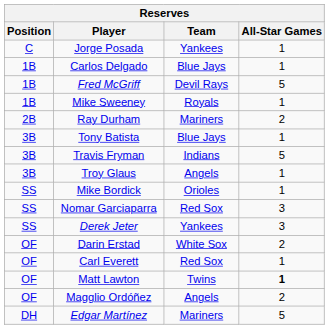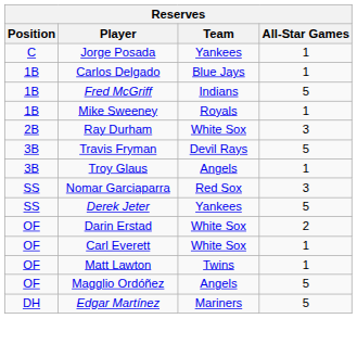Fred McGriff | Team: Devil Rays -> Indians
Ray Durham | Team: Mariners -> White Sox
Ray Durham | All-Star Games: 2 -> 3
- row: 3B | Tony Batista | Blue Jays | 1
Travis Fryman | Team: Indians -> Devil Rays
- row: SS | Mike Bordick | Orioles | 1
Derek Jeter | All-Star Games: 3 -> 5
Carl Everett | Team: Red Sox -> White Sox
Matt Lawton | All-Star Games: bold -> normal
Magglio Ordóñez | All-Star Games: 2 -> 5
